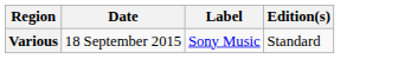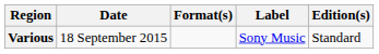+ column: Format(s)
